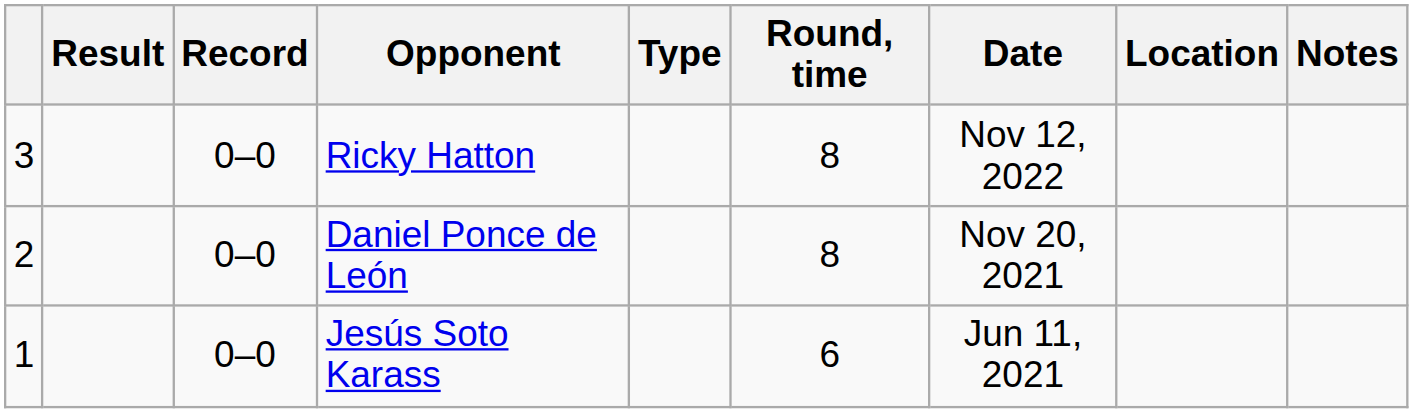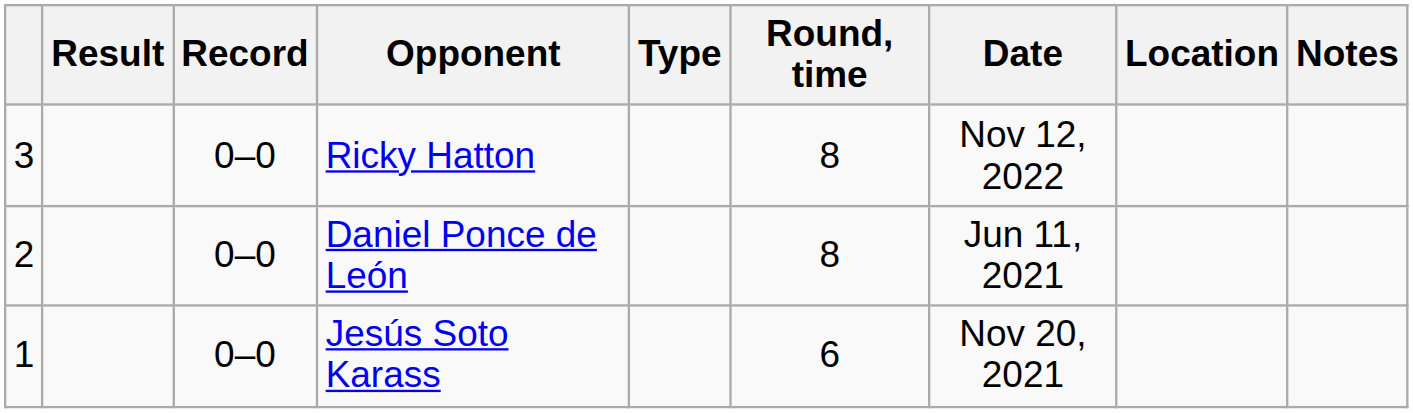Daniel Ponce de León | Date: Nov 20, 2021 -> Jun 11, 2021
Jesús Soto Karass | Date: Jun 11, 2021 -> Nov 20, 2021
